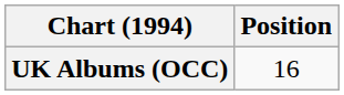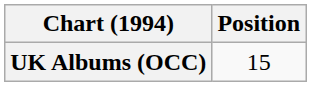UK Albums (OCC) | Position: 16 -> 15
